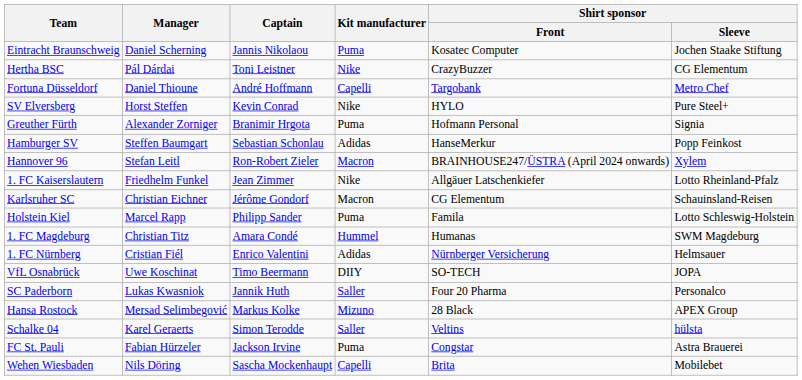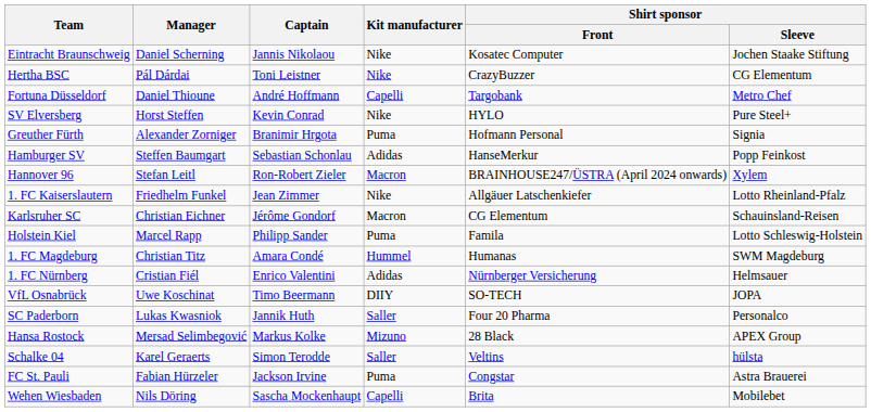Eintracht Braunschweig | Kit manufacturer: Puma -> Nike
